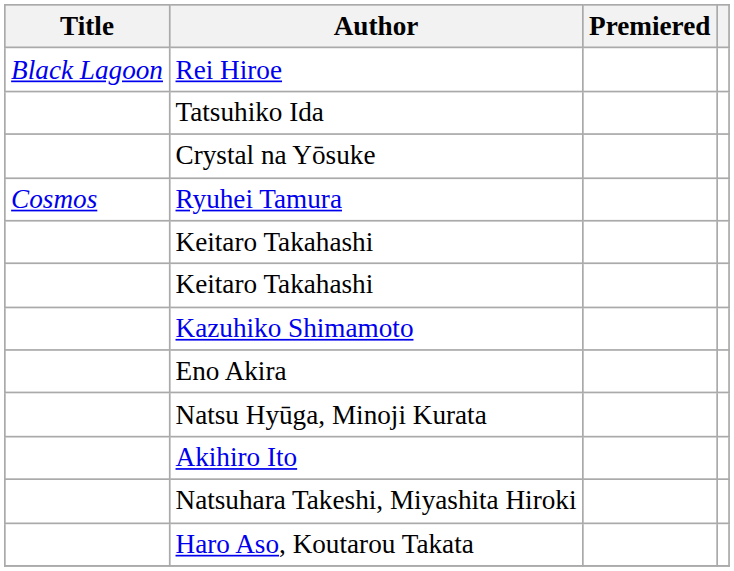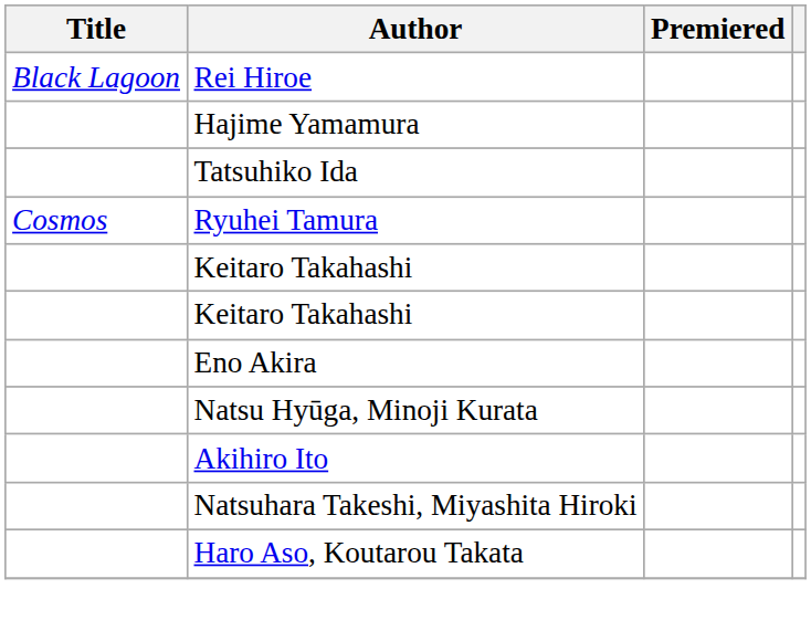+ row: Hajime Yamamura
- row: Crystal na Yōsuke
- row: Kazuhiko Shimamoto
